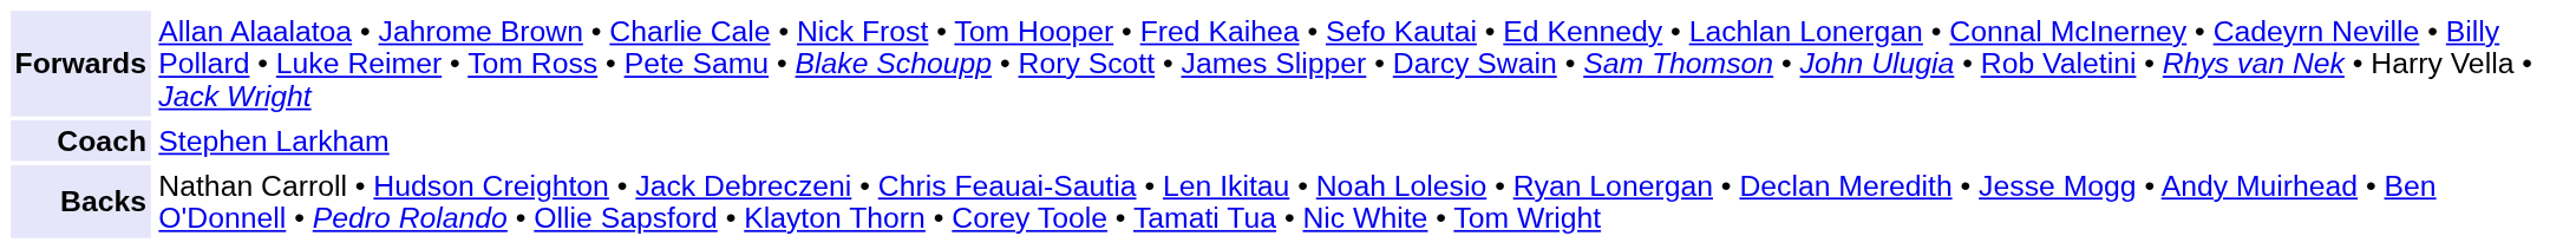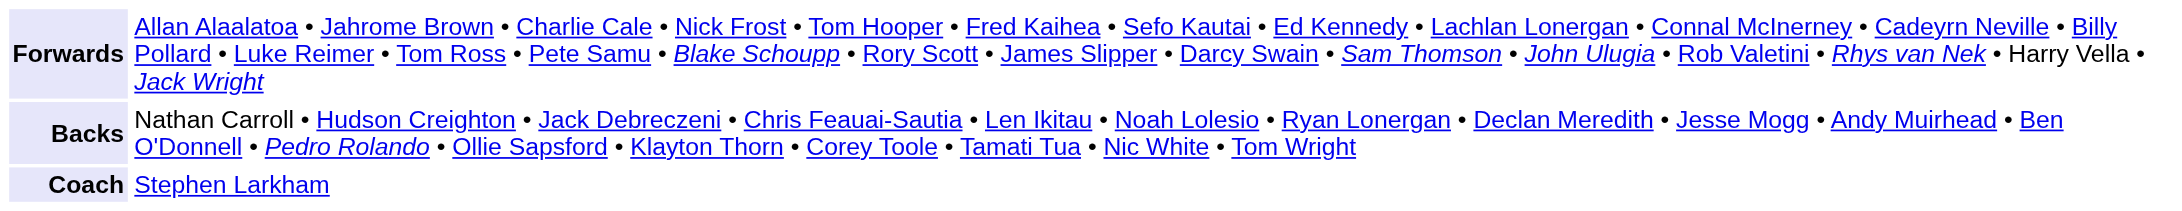rows swapped: Backs <-> Coach
